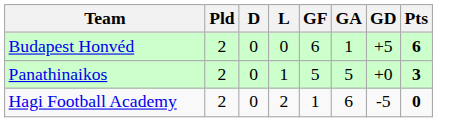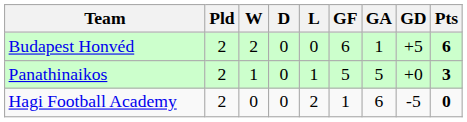+ column: W | 2 | 1 | 0
